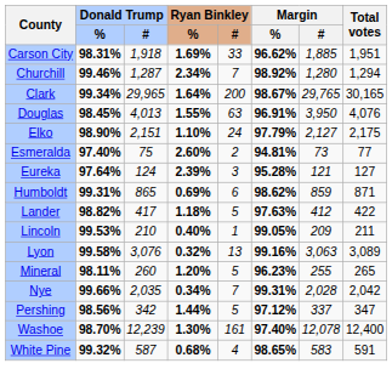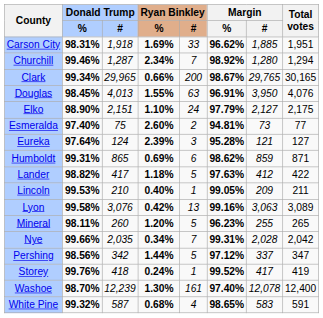Clark | Ryan Binkley / %: 1.64% -> 0.66%
Lyon | Ryan Binkley / %: 0.32% -> 0.42%
+ row: Storey | 99.76% | 418 | 0.24% | 1 | 99.52% | 417 | 419
